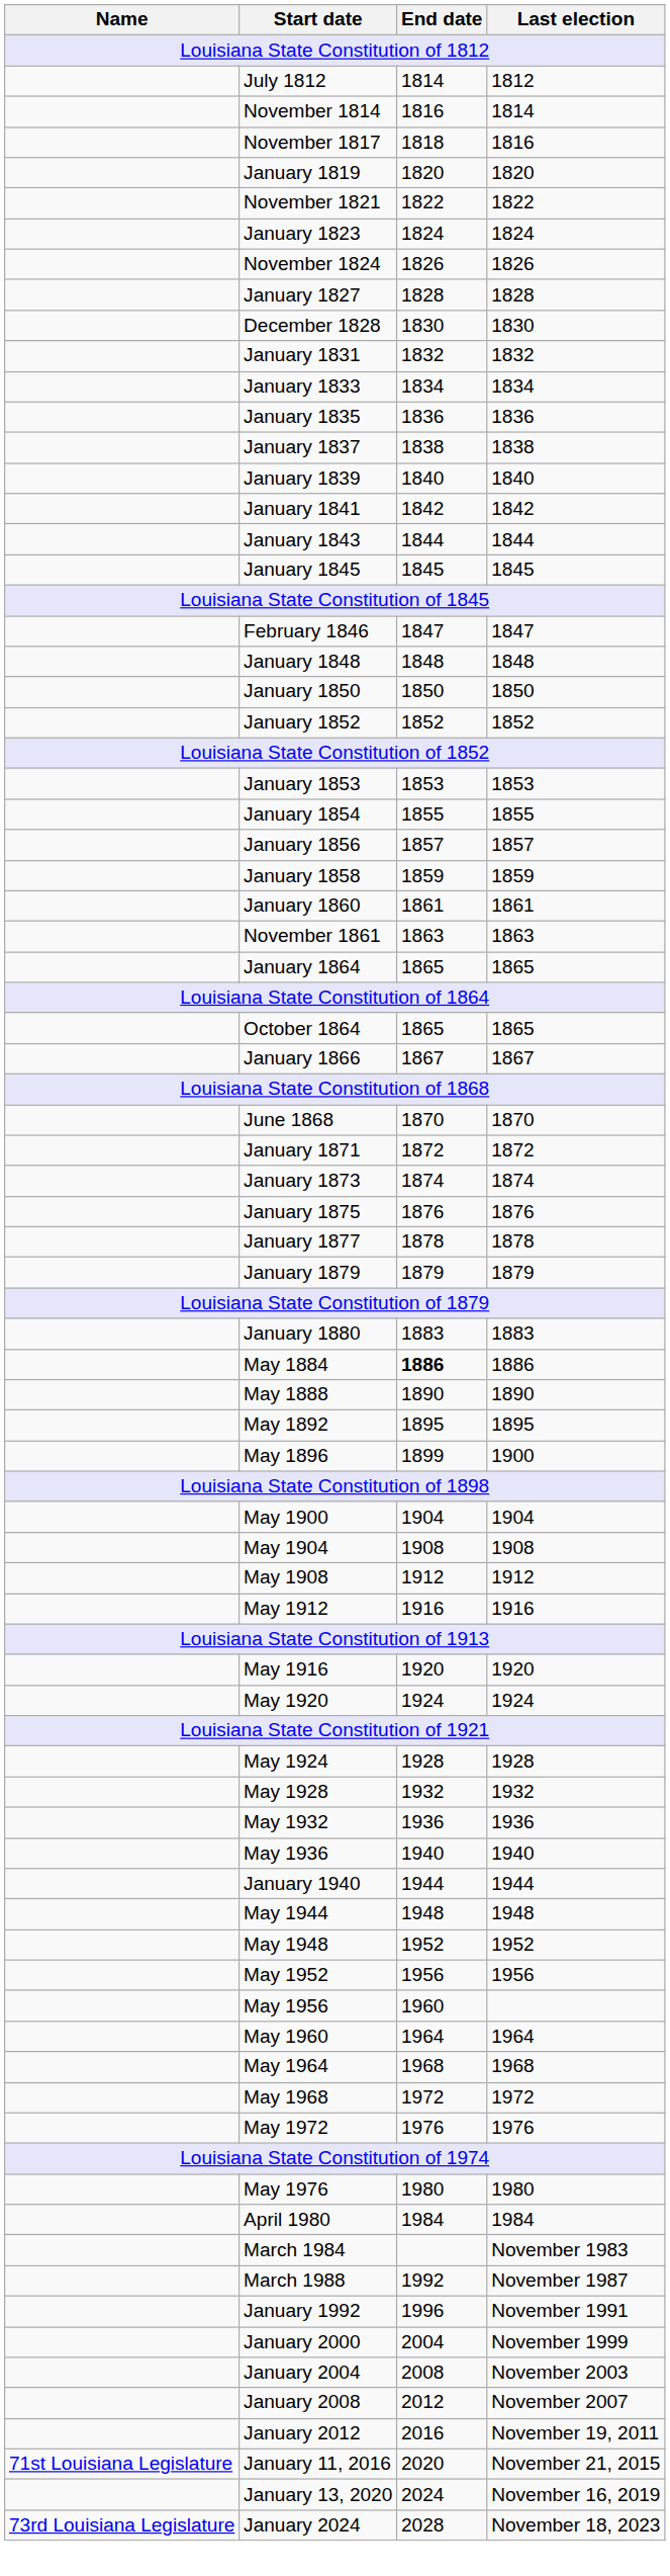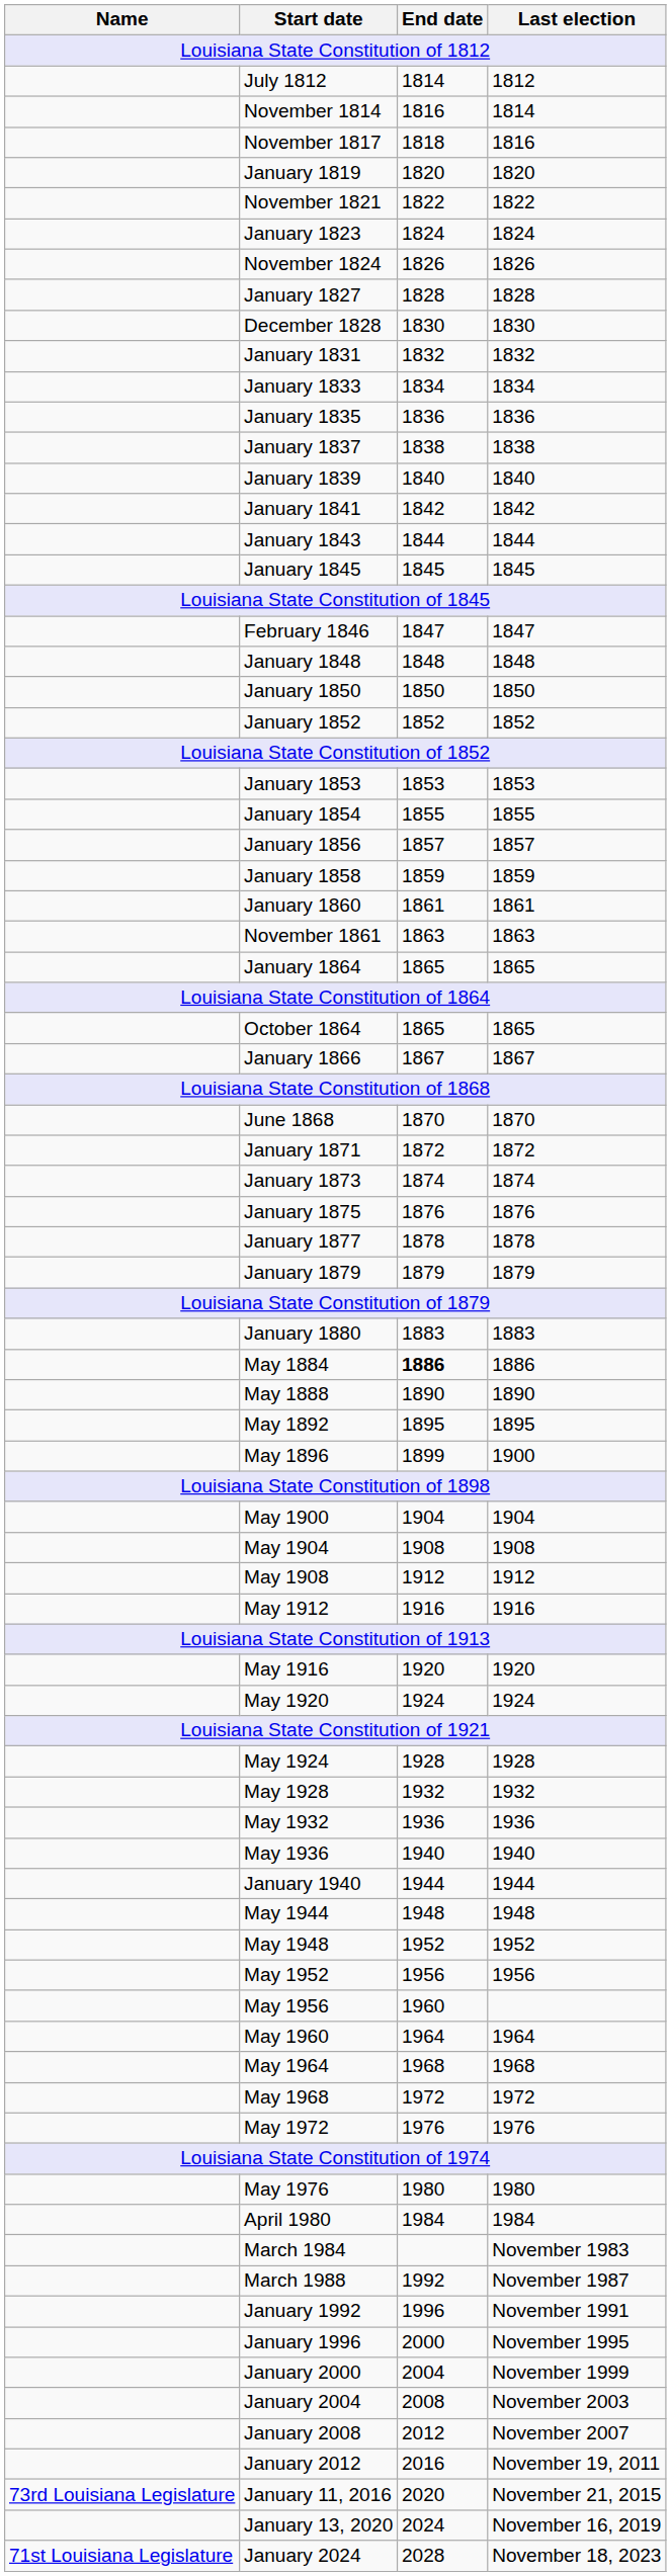+ row: January 1996 | 2000 | November 1995
January 11, 2016 | Name: 71st Louisiana Legislature -> 73rd Louisiana Legislature
January 2024 | Name: 73rd Louisiana Legislature -> 71st Louisiana Legislature
